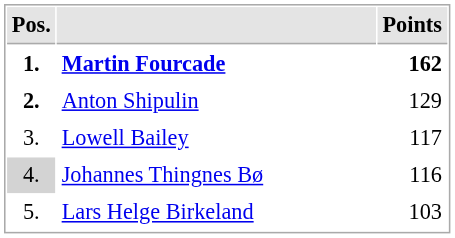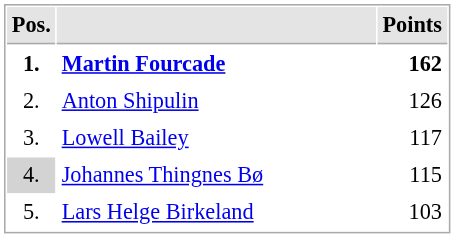Anton Shipulin | Pos.: bold -> normal
Anton Shipulin | Points: 129 -> 126
Johannes Thingnes Bø | Points: 116 -> 115
